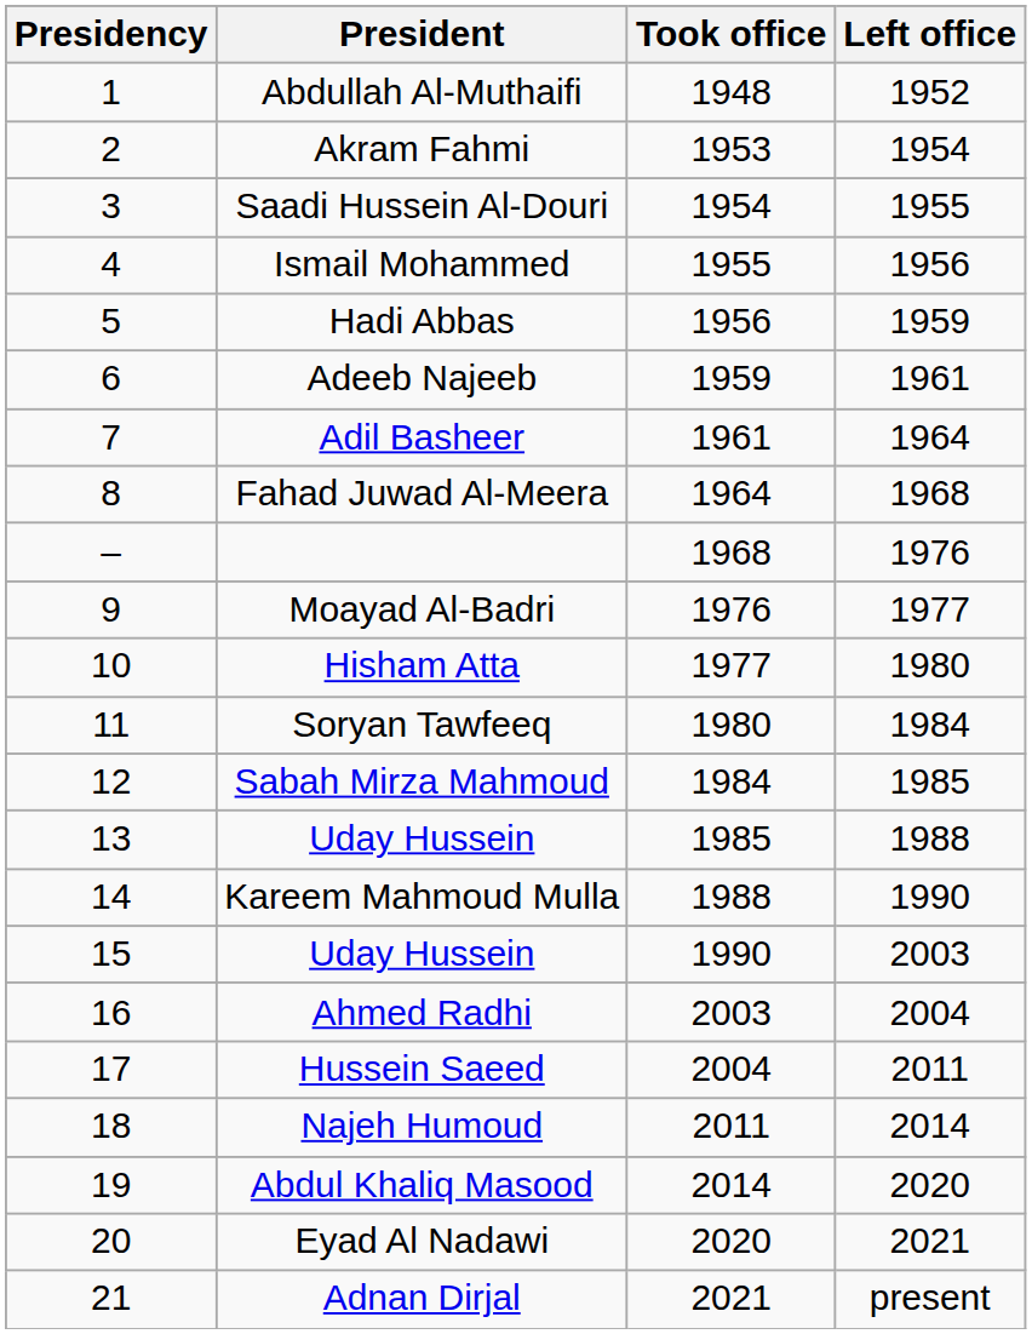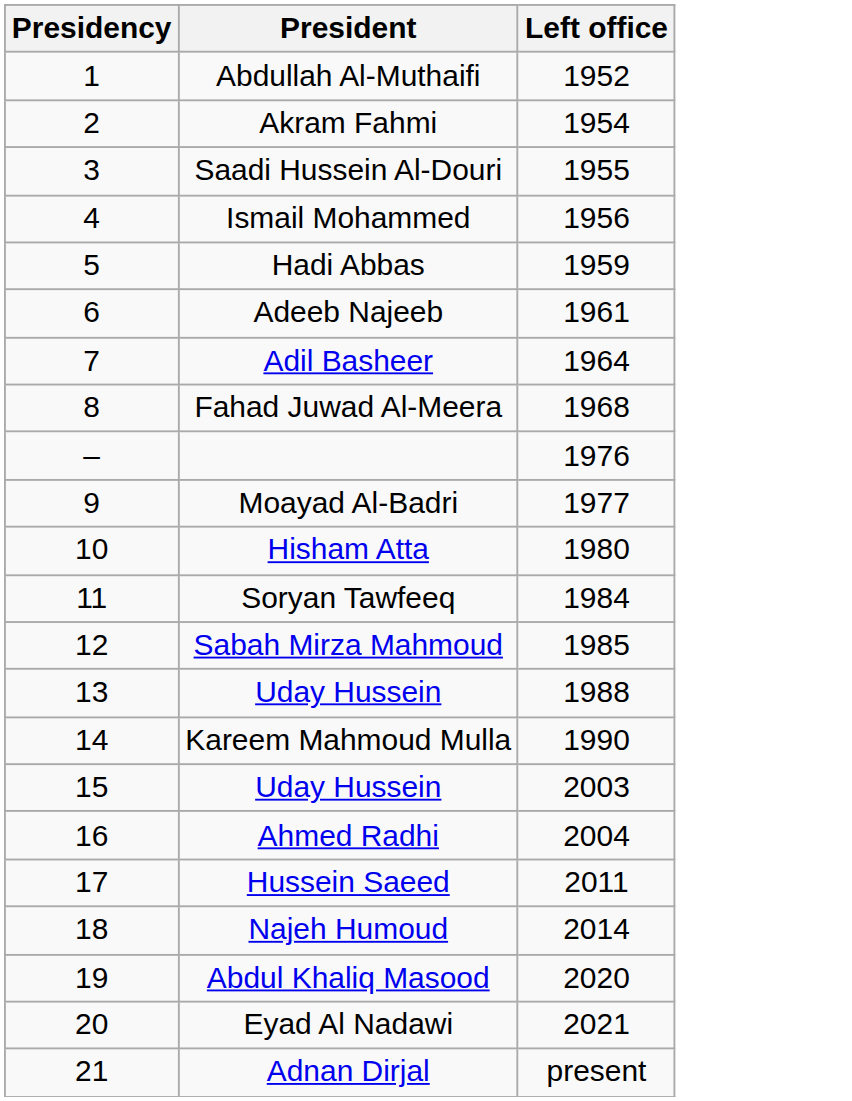- column: Took office | 1948 | 1953 | 1954 | 1955 | 1956 | 1959 | 1961 | 1964 | 1968 | 1976 | 1977 | 1980 | 1984 | 1985 | 1988 | 1990 | 2003 | 2004 | 2011 | 2014 | 2020 | 2021
